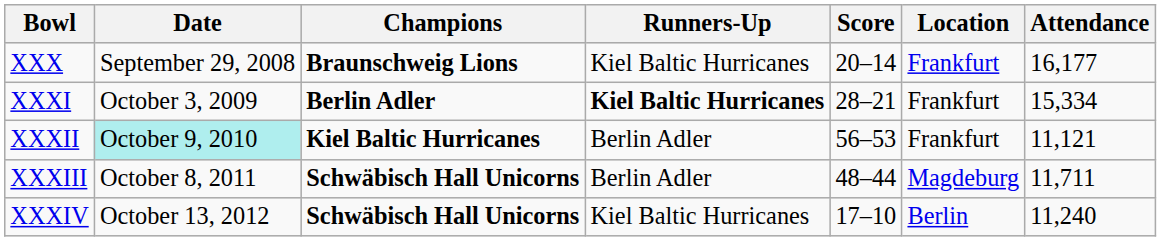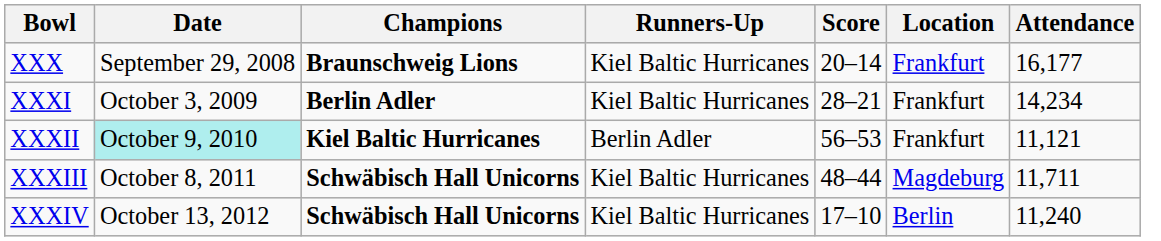XXXI | Runners-Up: bold -> normal
XXXI | Attendance: 15,334 -> 14,234
XXXIII | Runners-Up: Berlin Adler -> Kiel Baltic Hurricanes
